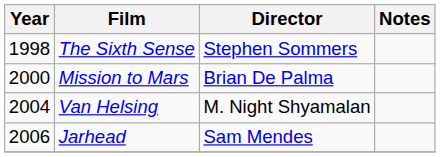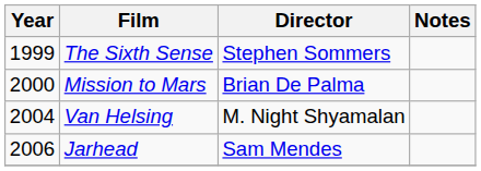The Sixth Sense | Year: 1998 -> 1999
